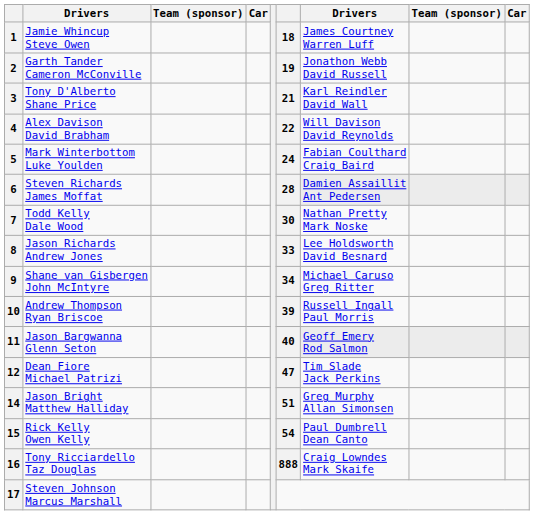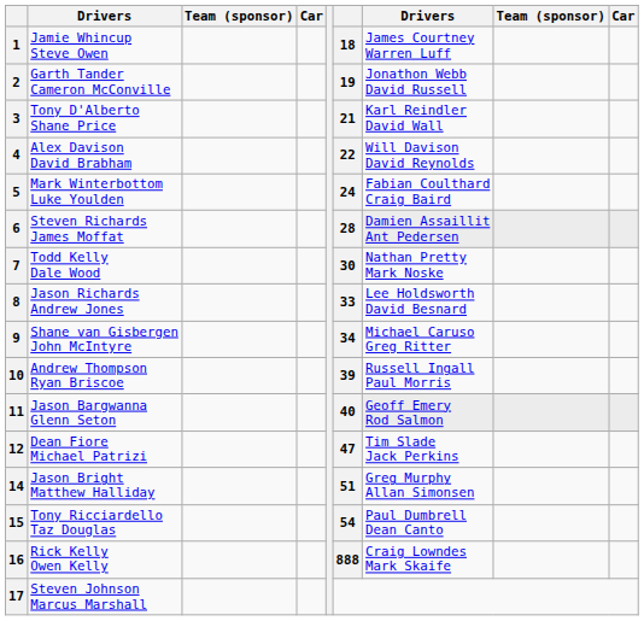15 | column 2: Rick Kelly Owen Kelly -> Tony Ricciardello Taz Douglas
16 | column 2: Tony Ricciardello Taz Douglas -> Rick Kelly Owen Kelly
